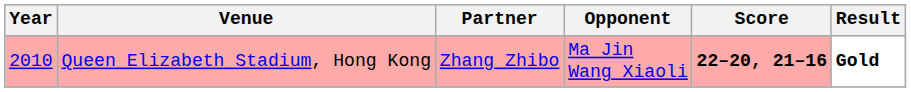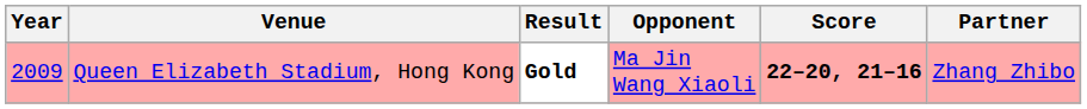columns swapped: Partner <-> Result
Queen Elizabeth Stadium, Hong Kong | Year: 2010 -> 2009
